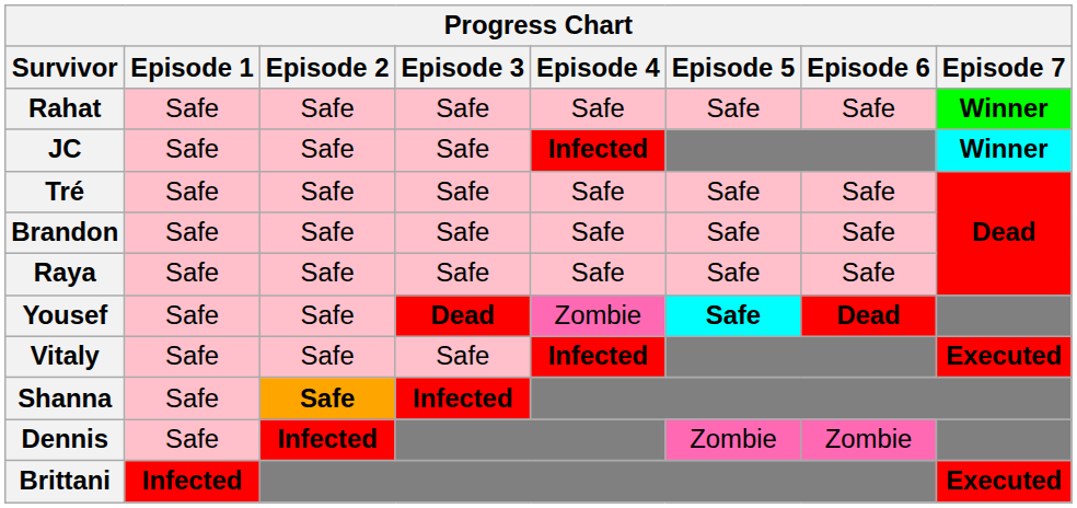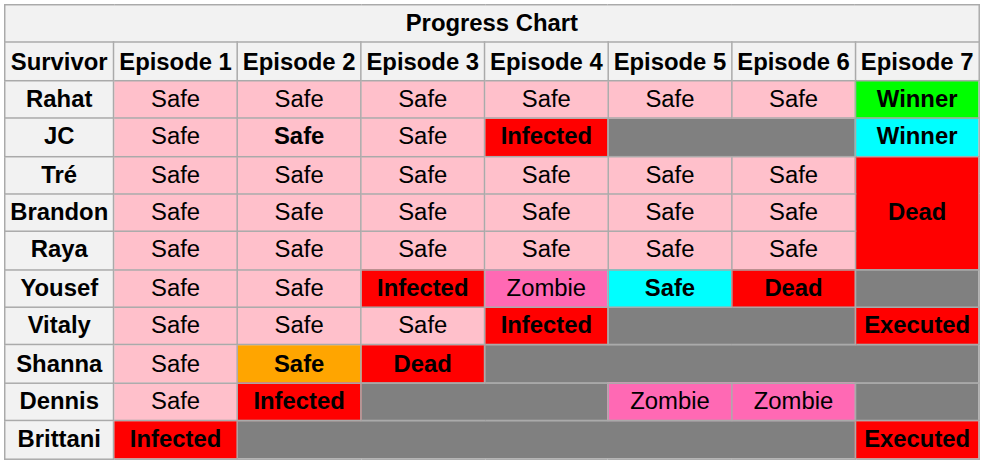JC | Episode 2: normal -> bold
Yousef | Episode 3: Dead -> Infected
Shanna | Episode 3: Infected -> Dead
